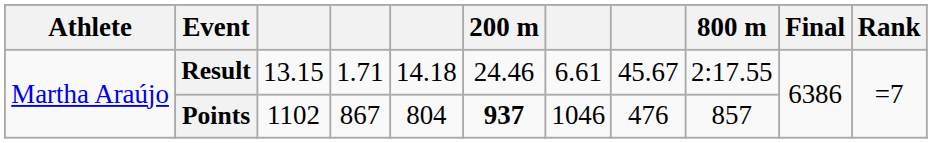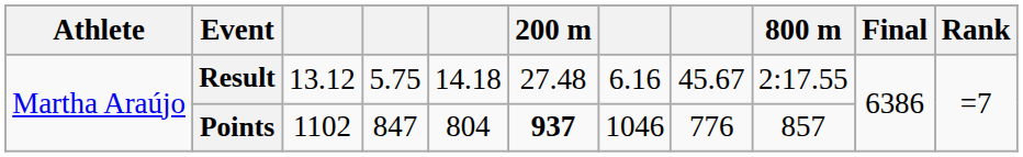Result | column 3: 13.15 -> 13.12
Result | column 4: 1.71 -> 5.75
Result | 200 m: 24.46 -> 27.48
Result | column 7: 6.61 -> 6.16
Points | column 4: 867 -> 847
Points | column 8: 476 -> 776
